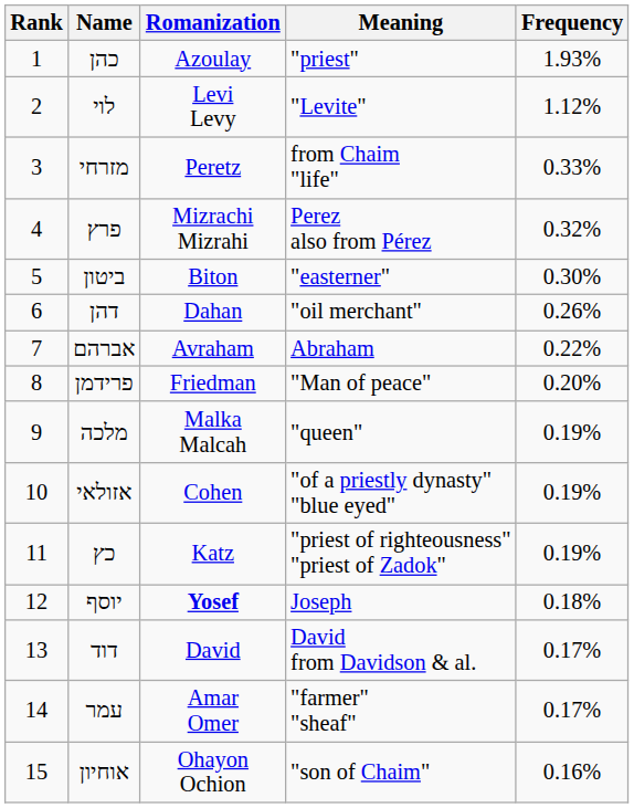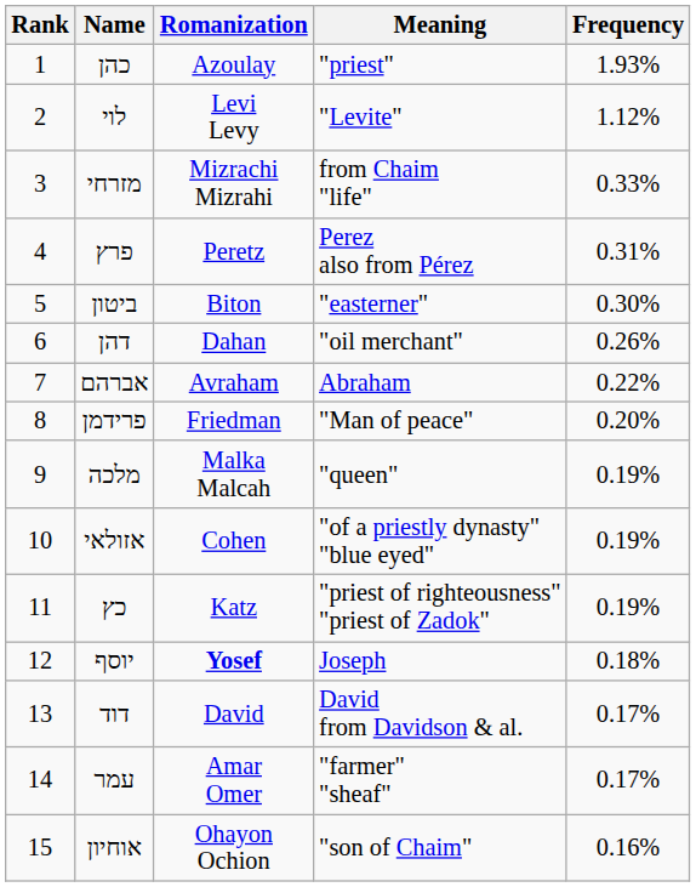מזרחי | Romanization: Peretz -> Mizrachi Mizrahi
פרץ | Romanization: Mizrachi Mizrahi -> Peretz
פרץ | Frequency: 0.32% -> 0.31%
